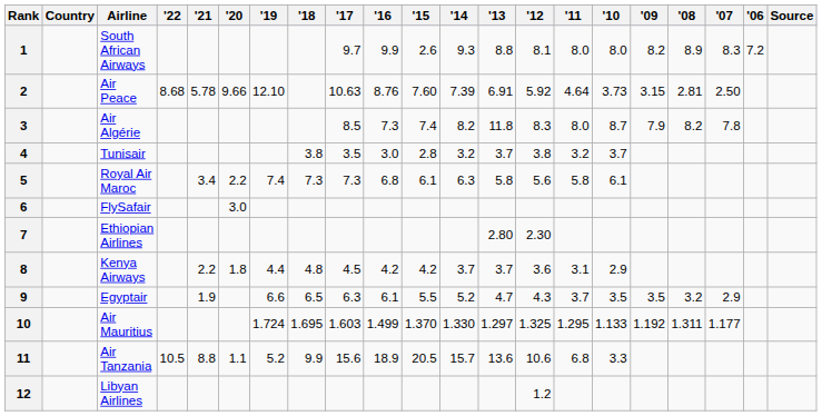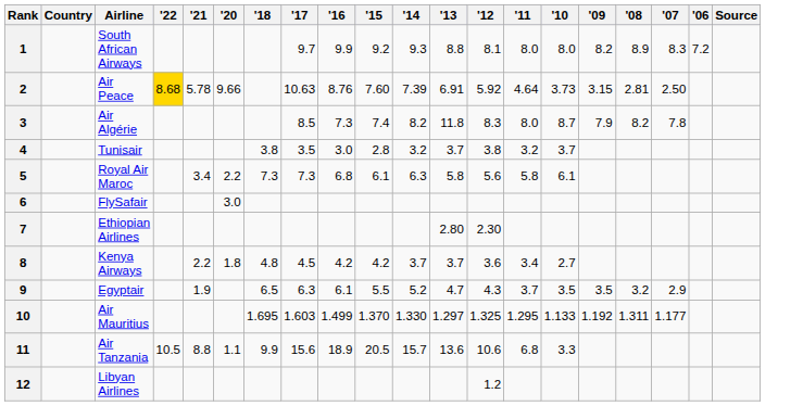- column: '19 | 12.10 | 7.4 | 4.4 | 6.6 | 1.724 | 5.2
1 | '15: 2.6 -> 9.2
2 | '22: no background -> gold background
8 | '11: 3.1 -> 3.4
8 | '10: 2.9 -> 2.7
